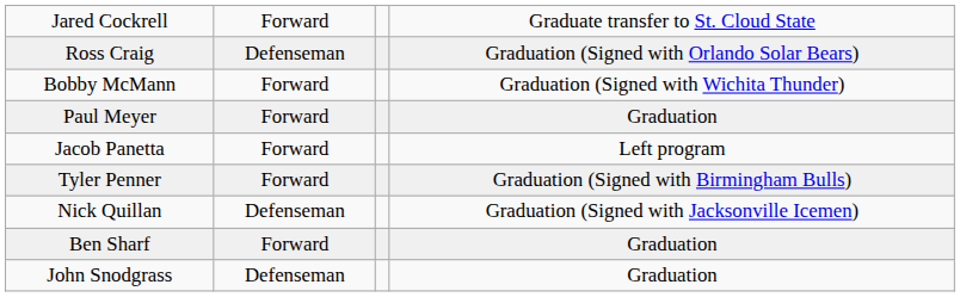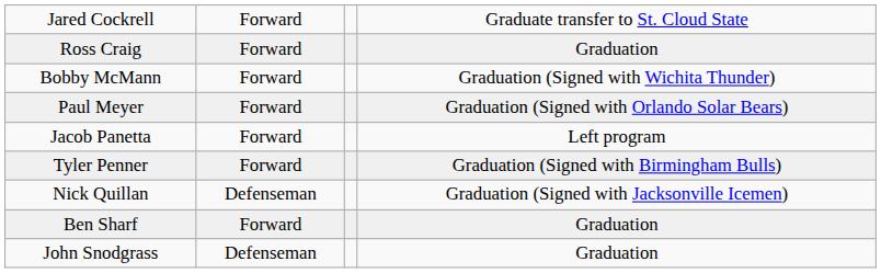Ross Craig | column 2: Defenseman -> Forward
Ross Craig | column 4: Graduation (Signed with Orlando Solar Bears) -> Graduation
Paul Meyer | column 4: Graduation -> Graduation (Signed with Orlando Solar Bears)
